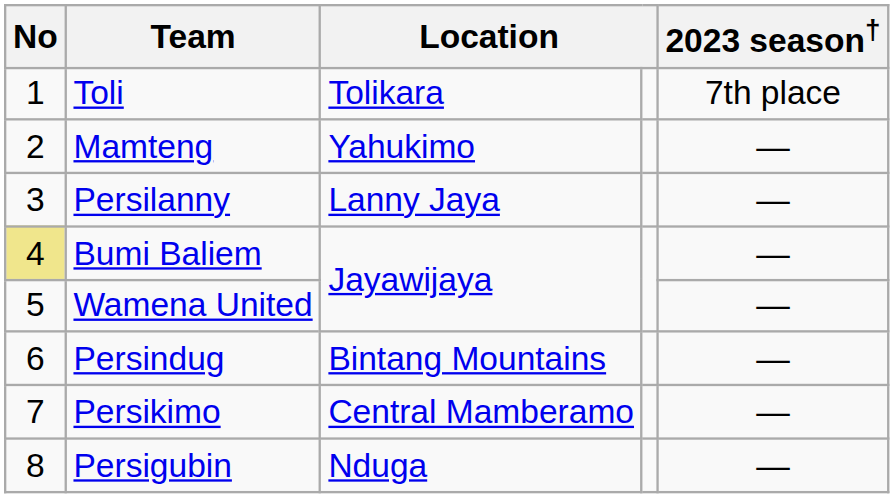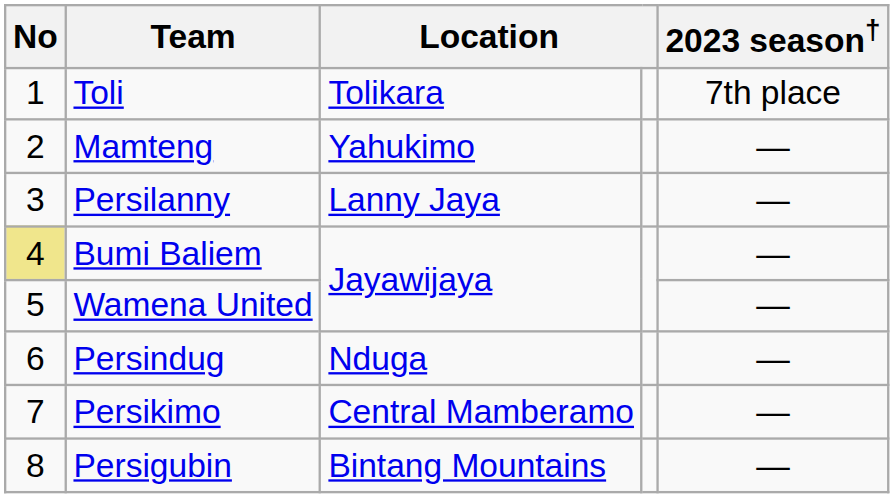Persindug | column 3: Bintang Mountains -> Nduga
Persigubin | column 3: Nduga -> Bintang Mountains
